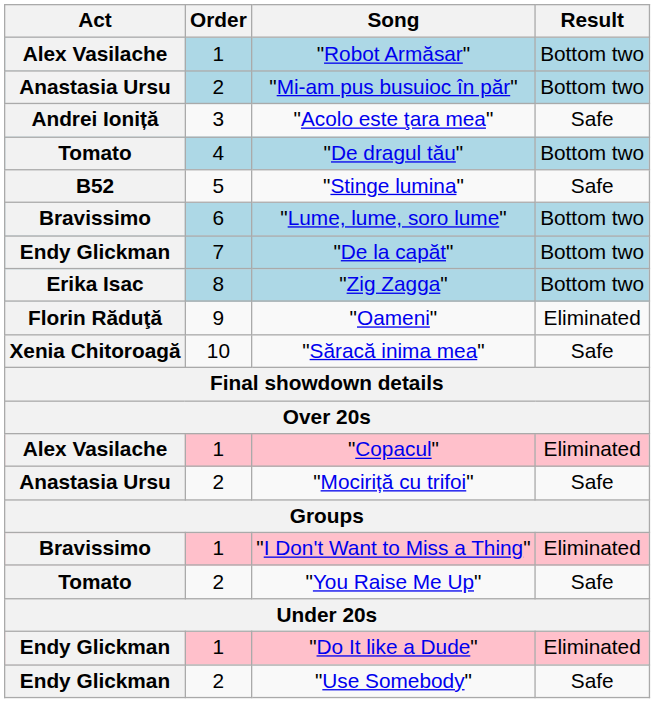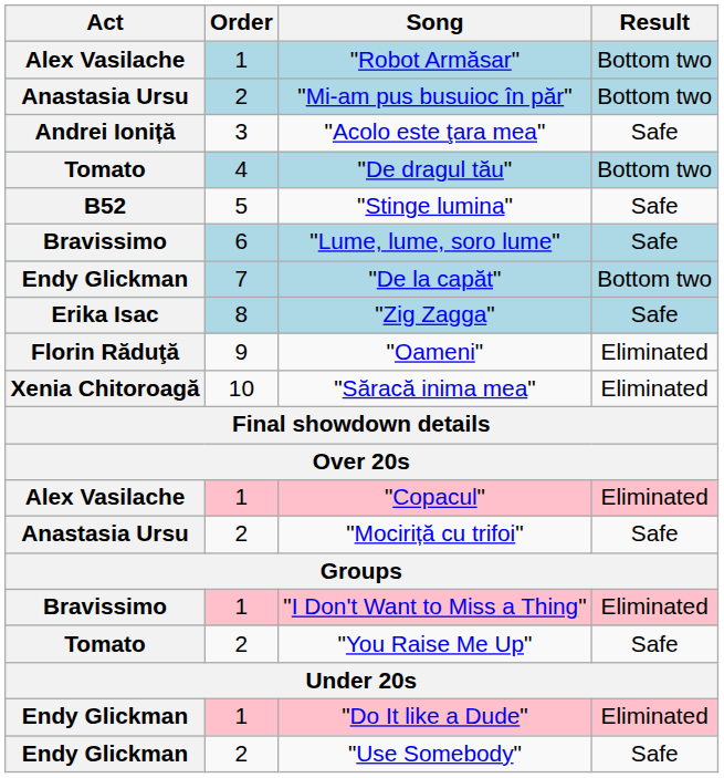"Lume, lume, soro lume" | Result: Bottom two -> Safe
"Zig Zagga" | Result: Bottom two -> Safe
"Săracă inima mea" | Result: Safe -> Eliminated
